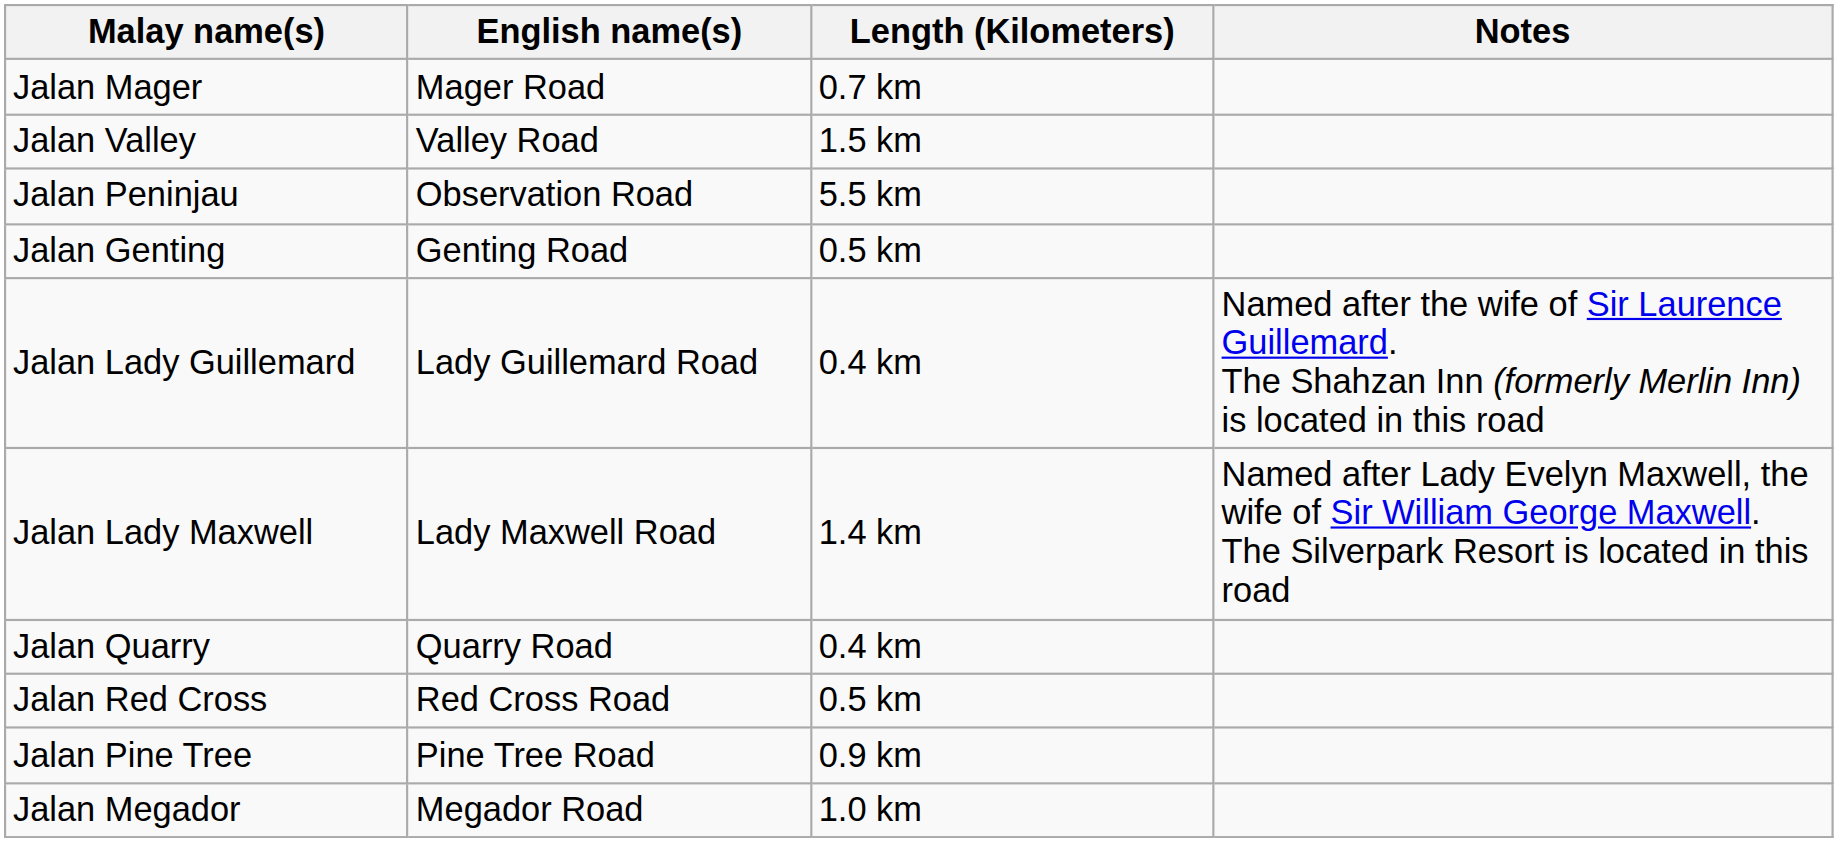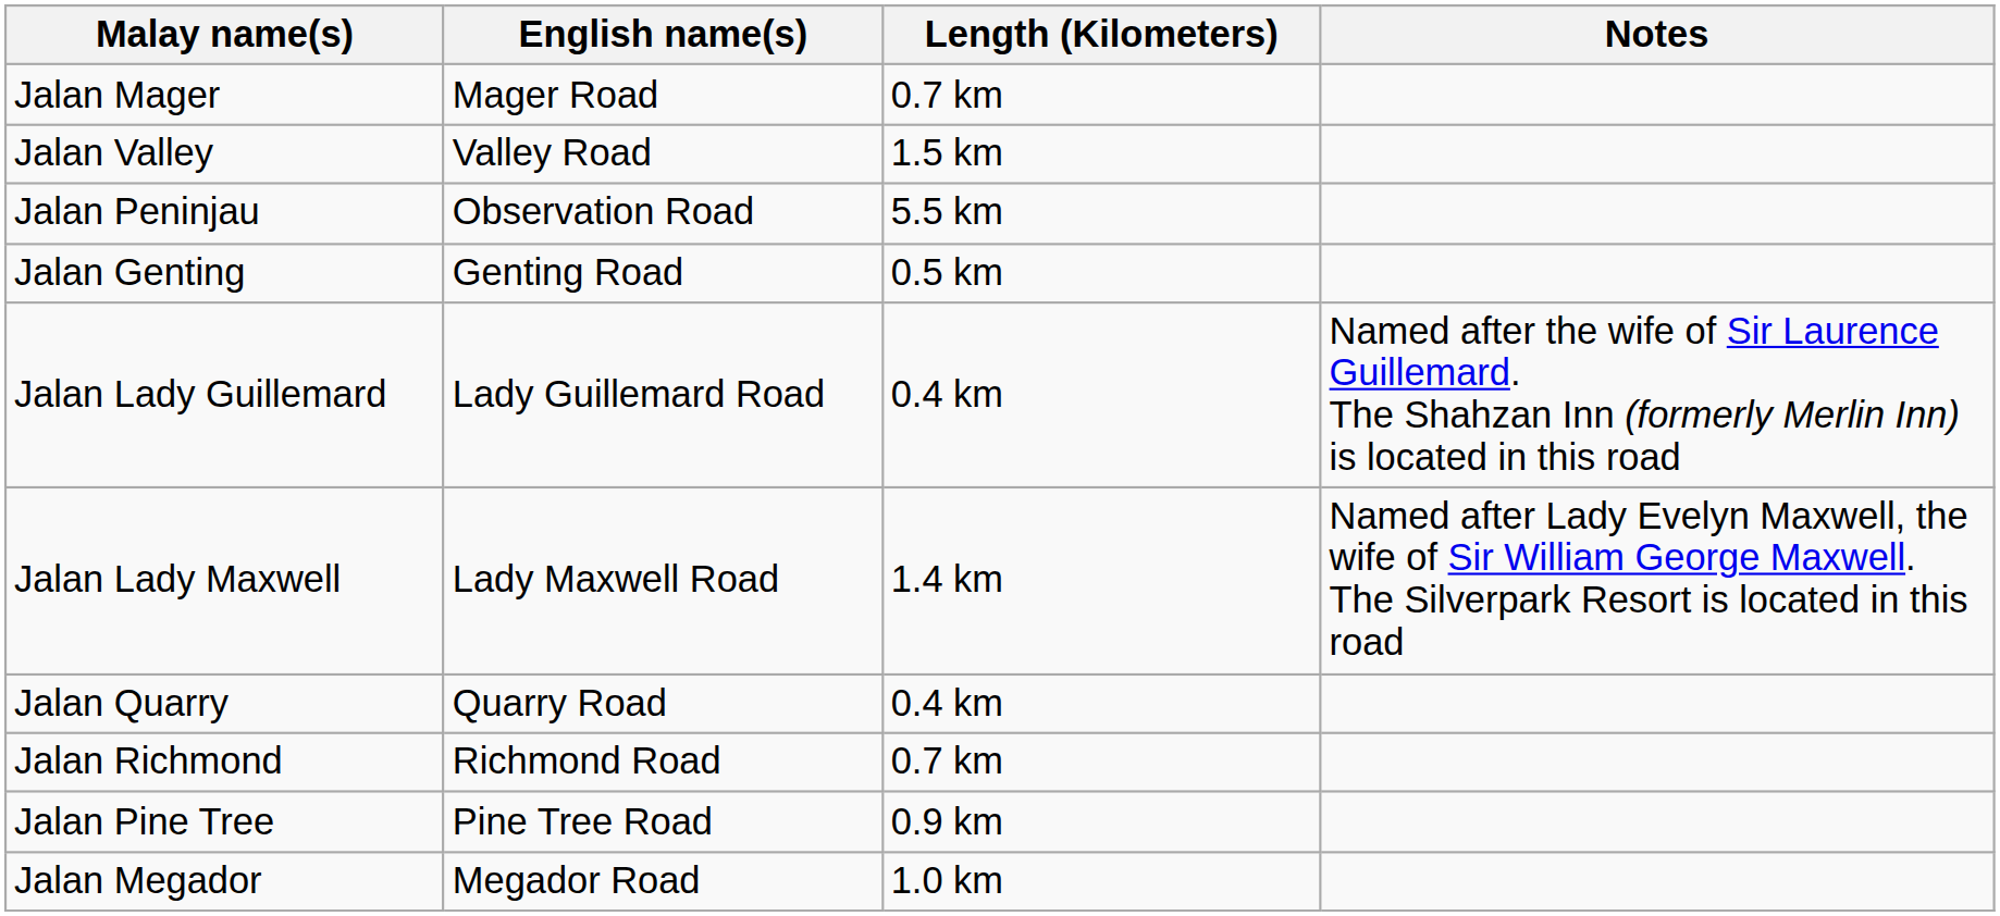- row: Jalan Red Cross | Red Cross Road | 0.5 km
+ row: Jalan Richmond | Richmond Road | 0.7 km
